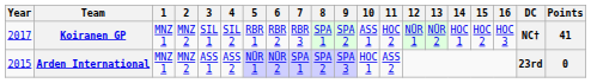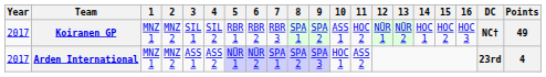Koiranen GP | Points: 41 -> 49
Arden International | Year: 2015 -> 2017
Arden International | Points: 0 -> 4
